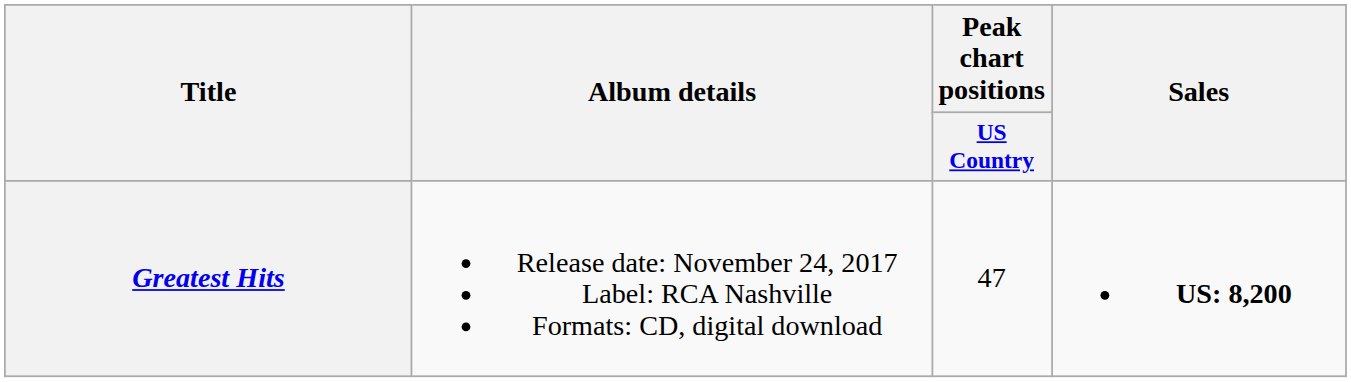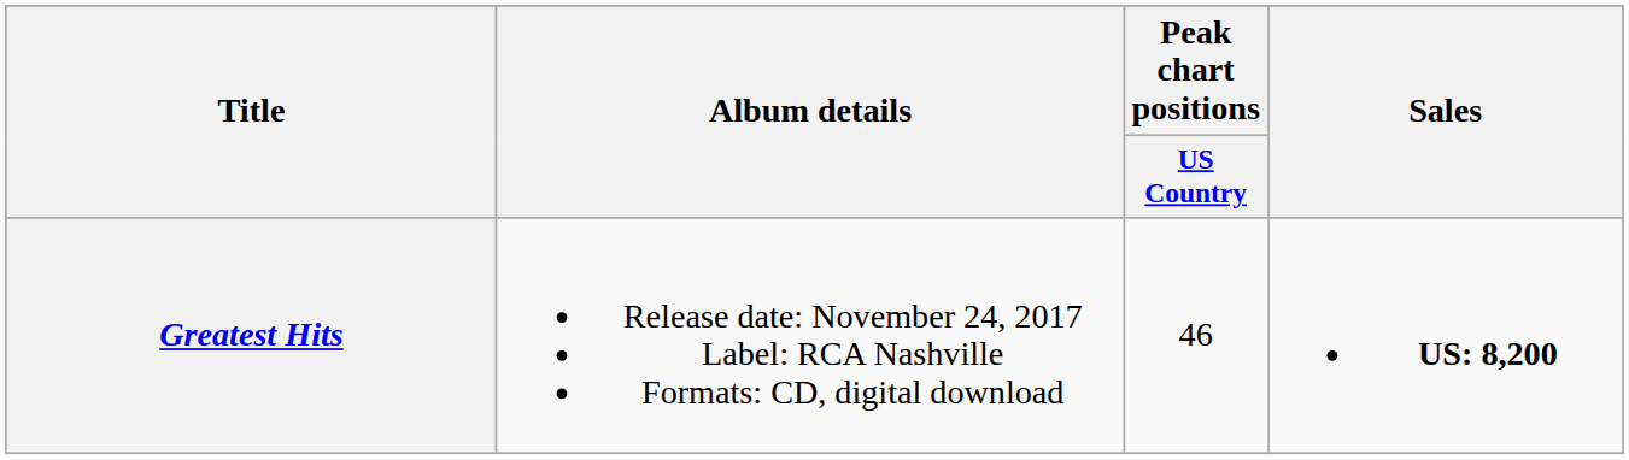Greatest Hits | Peak chart positions / US Country: 47 -> 46
